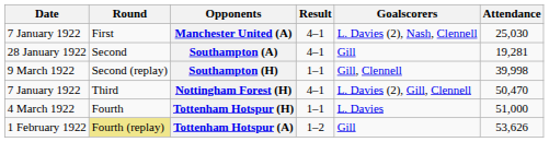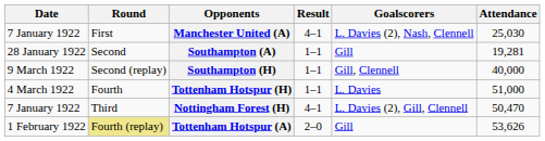Southampton (A) | Result: 4–1 -> 1–1
Southampton (H) | Attendance: 39,998 -> 40,000
rows swapped: Nottingham Forest (H) <-> Tottenham Hotspur (H)
Tottenham Hotspur (A) | Result: 1–2 -> 2–0
